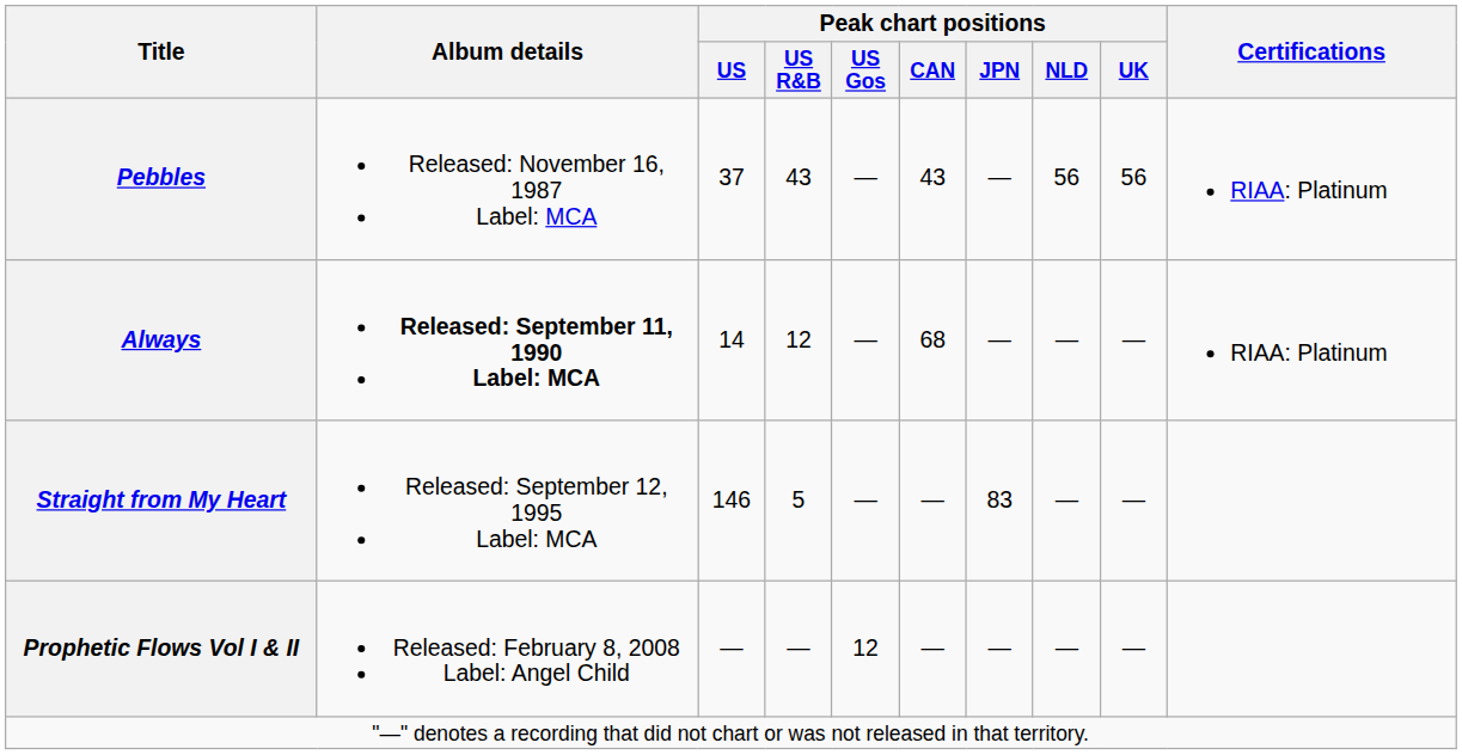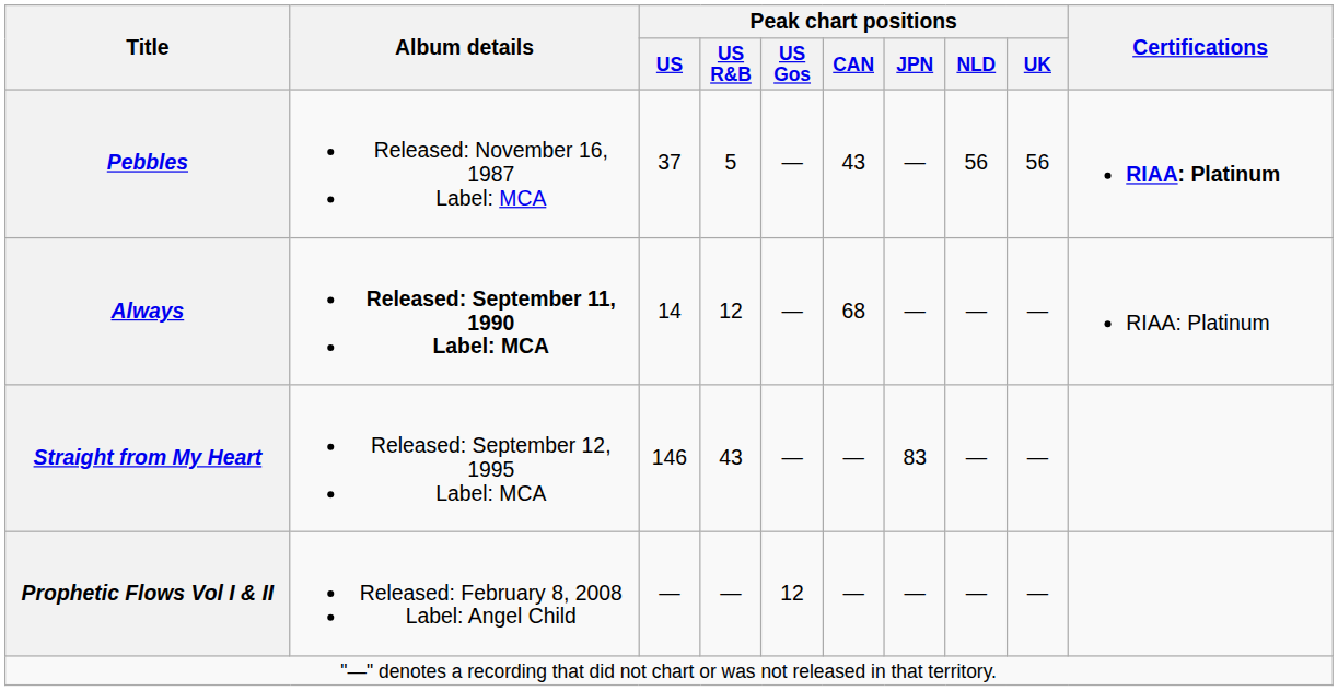Pebbles | Peak chart positions / US R&B: 43 -> 5
Pebbles | Certifications: normal -> bold
Straight from My Heart | Peak chart positions / US R&B: 5 -> 43
